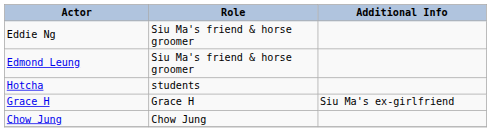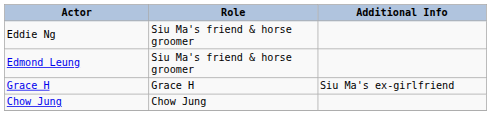- row: Hotcha | students
